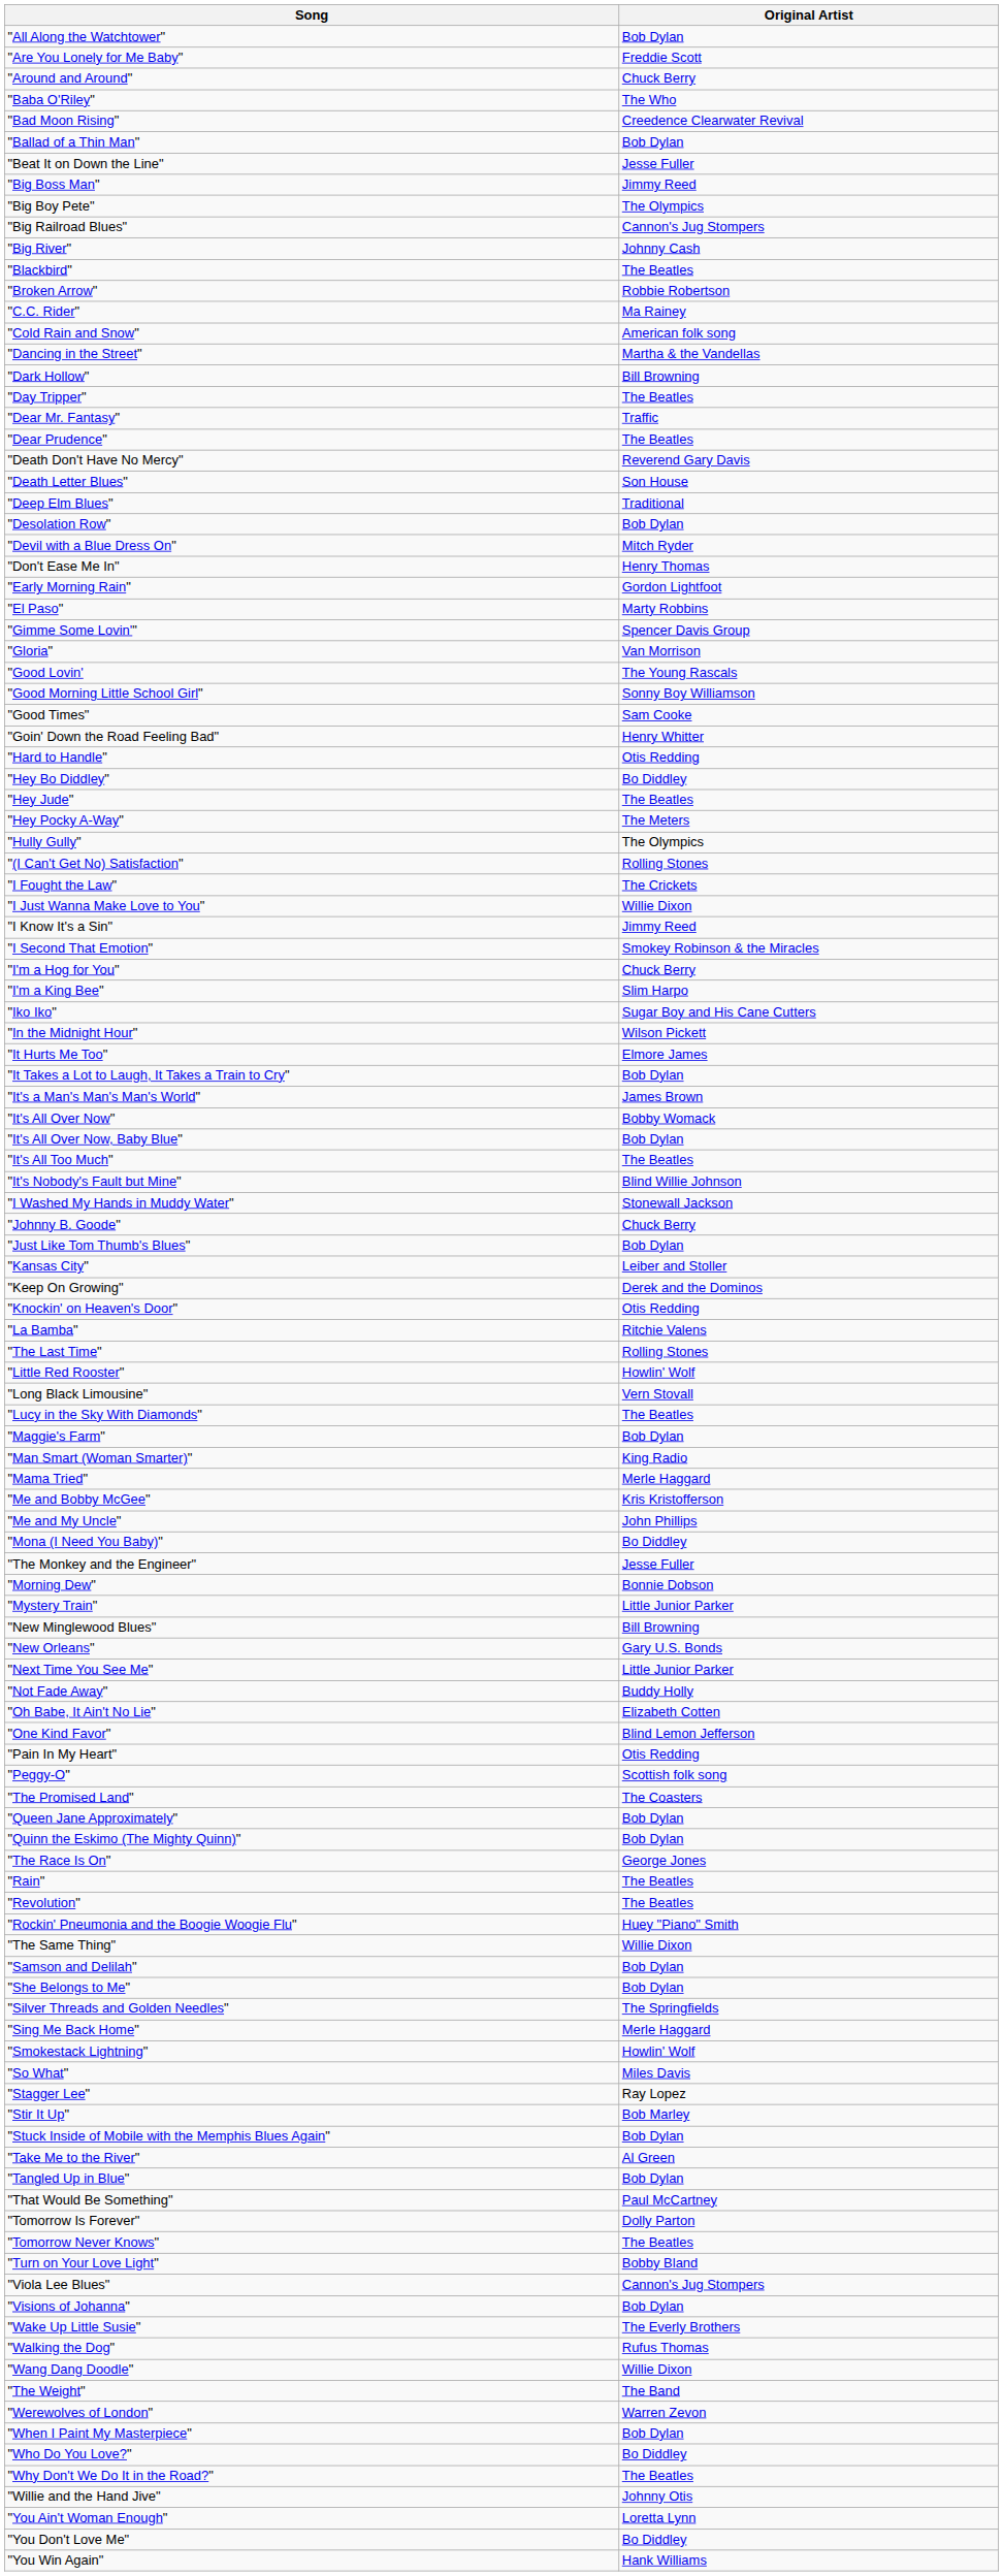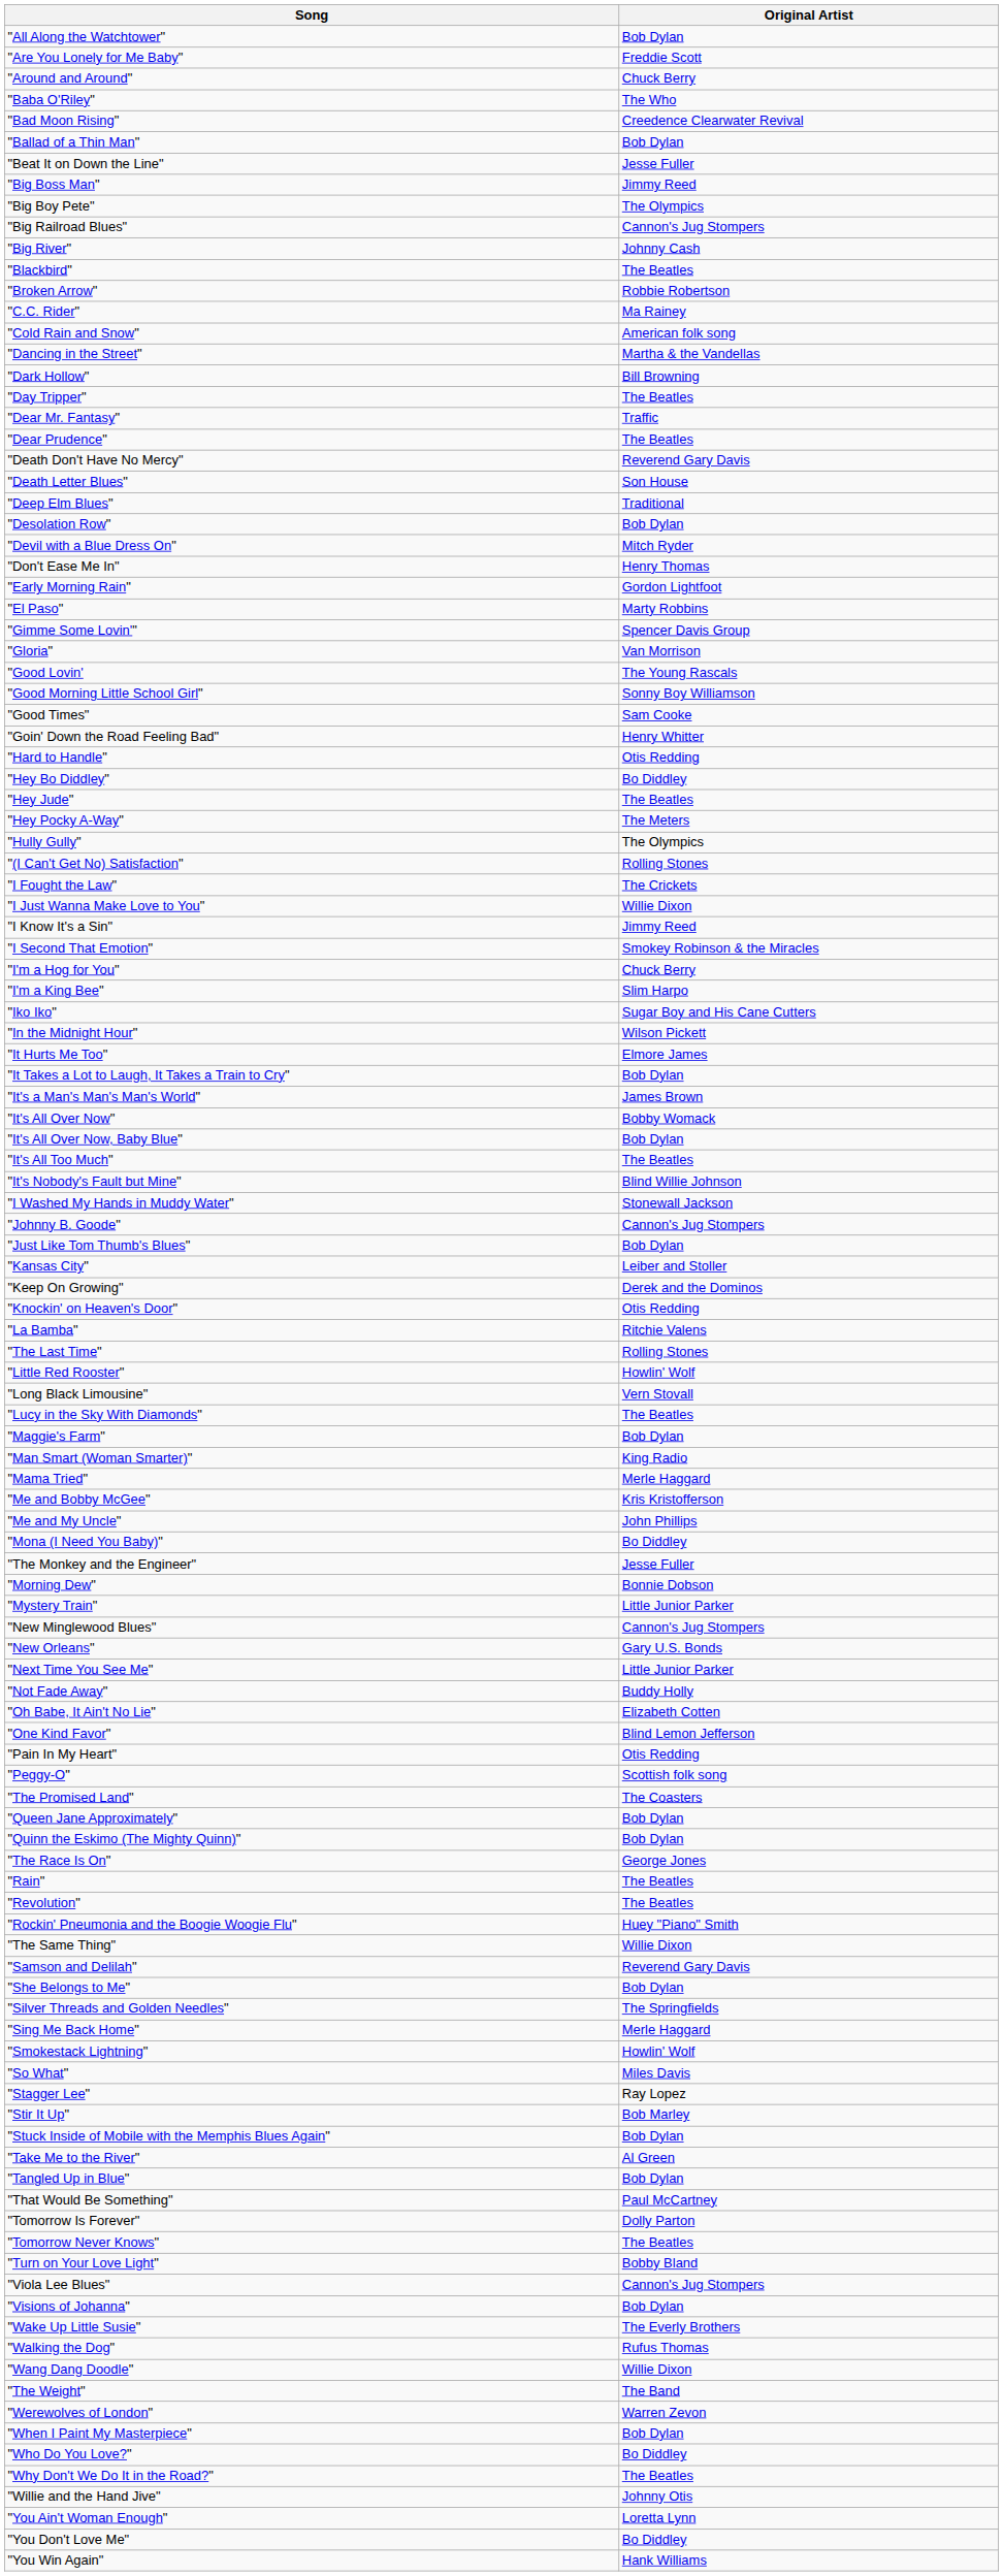"Johnny B. Goode" | Original Artist: Chuck Berry -> Cannon's Jug Stompers
"New Minglewood Blues" | Original Artist: Bill Browning -> Cannon's Jug Stompers
"Samson and Delilah" | Original Artist: Bob Dylan -> Reverend Gary Davis
